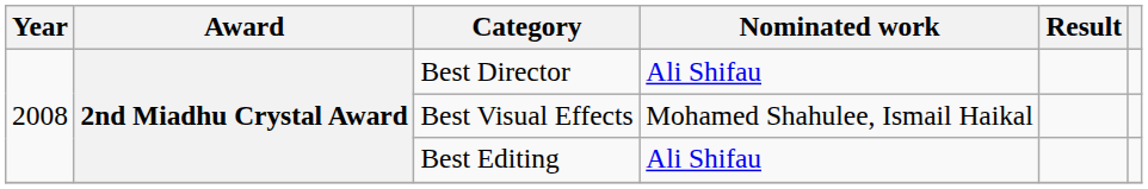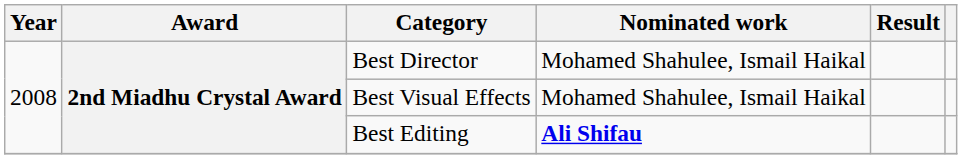Best Director | Nominated work: Ali Shifau -> Mohamed Shahulee, Ismail Haikal
Best Editing | Nominated work: normal -> bold
